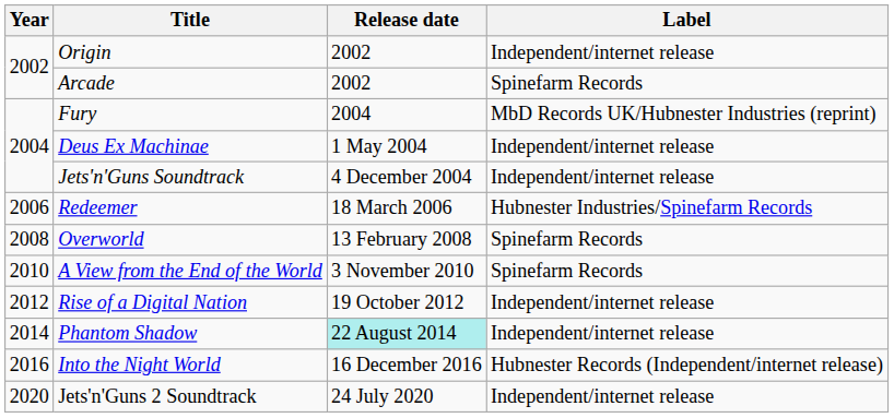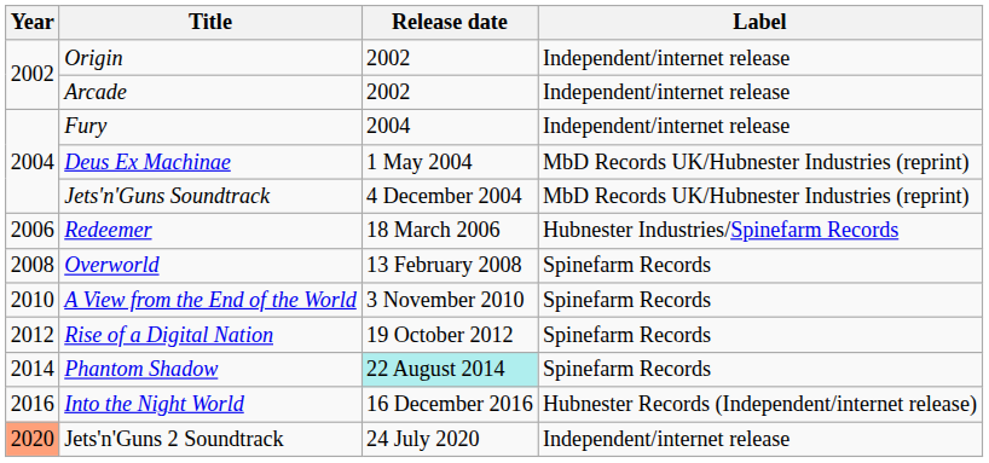Arcade | Label: Spinefarm Records -> Independent/internet release
Fury | Label: MbD Records UK/Hubnester Industries (reprint) -> Independent/internet release
Deus Ex Machinae | Label: Independent/internet release -> MbD Records UK/Hubnester Industries (reprint)
Jets'n'Guns Soundtrack | Label: Independent/internet release -> MbD Records UK/Hubnester Industries (reprint)
Rise of a Digital Nation | Label: Independent/internet release -> Spinefarm Records
Phantom Shadow | Label: Independent/internet release -> Spinefarm Records
Jets'n'Guns 2 Soundtrack | Year: no background -> lightsalmon background
